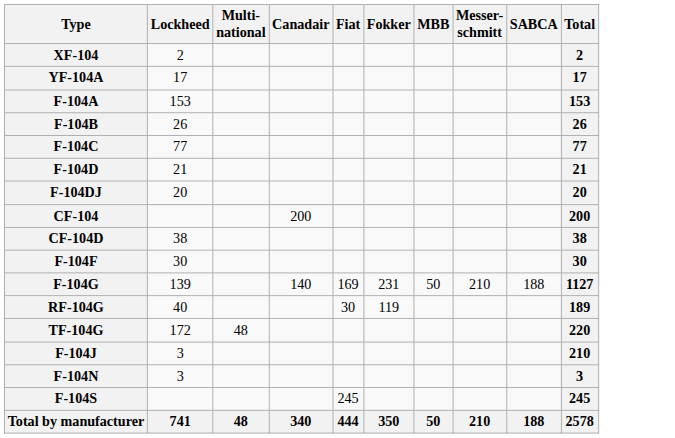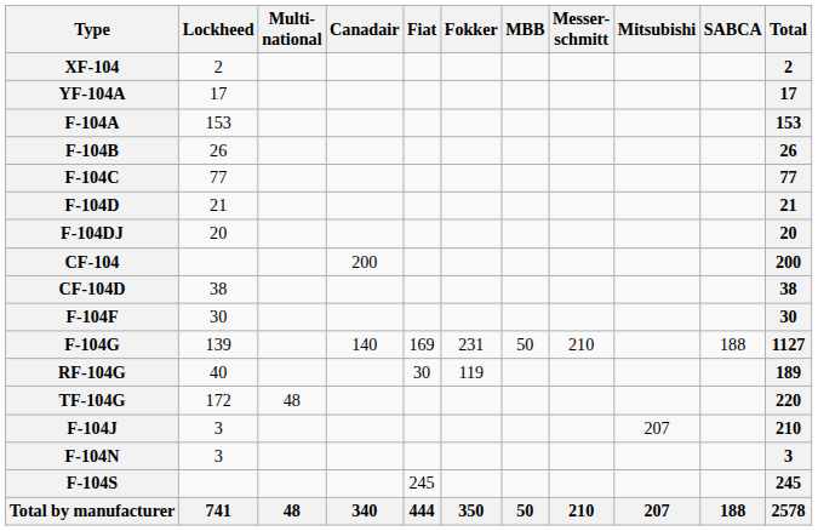+ column: Mitsubishi | 207 | 207
